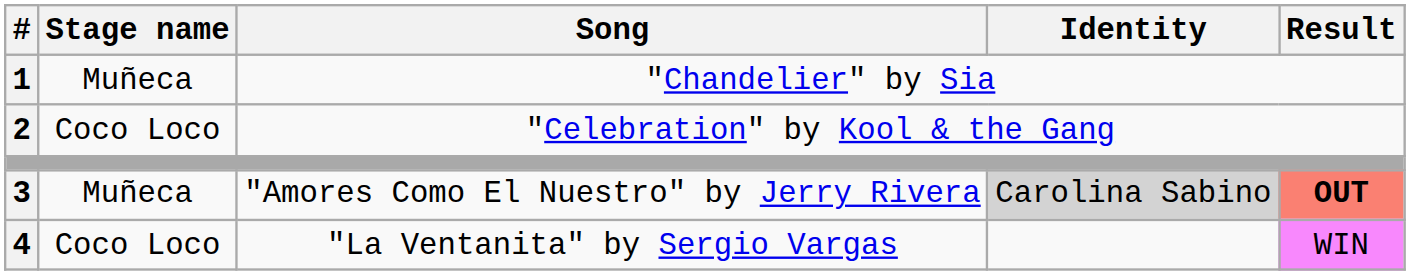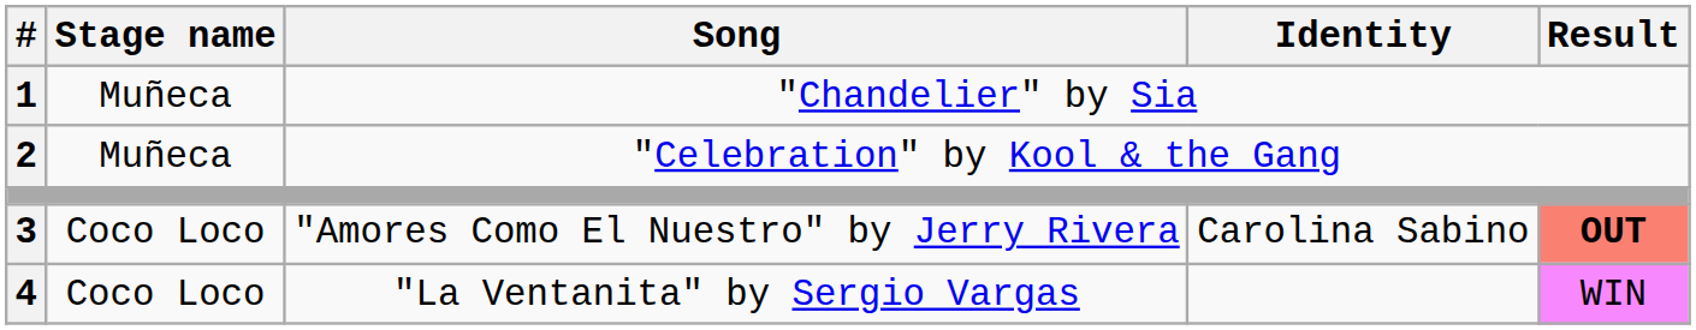"Celebration" by Kool & the Gang | Stage name: Coco Loco -> Muñeca
"Amores Como El Nuestro" by Jerry Rivera | Stage name: Muñeca -> Coco Loco
"Amores Como El Nuestro" by Jerry Rivera | Identity: lightgrey background -> no background
